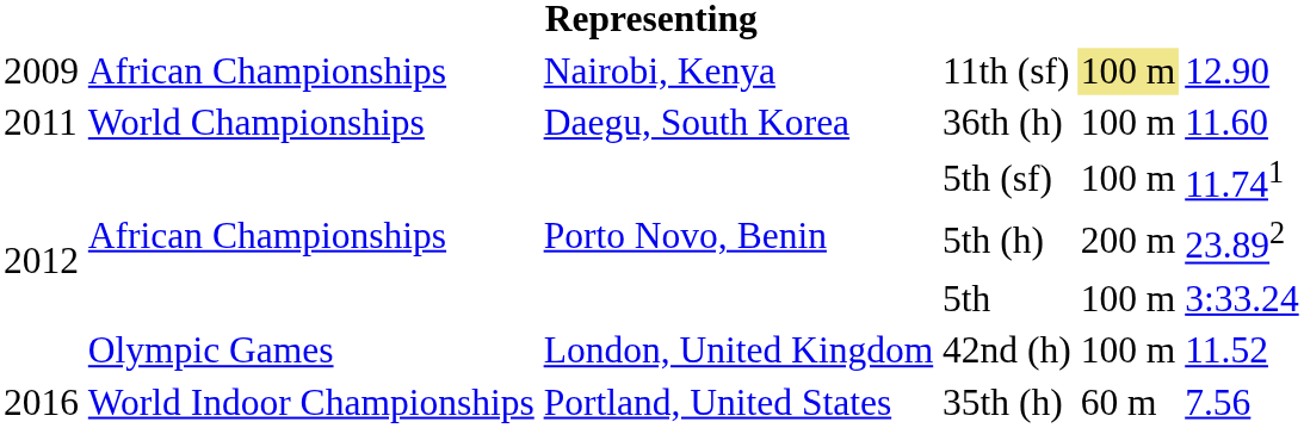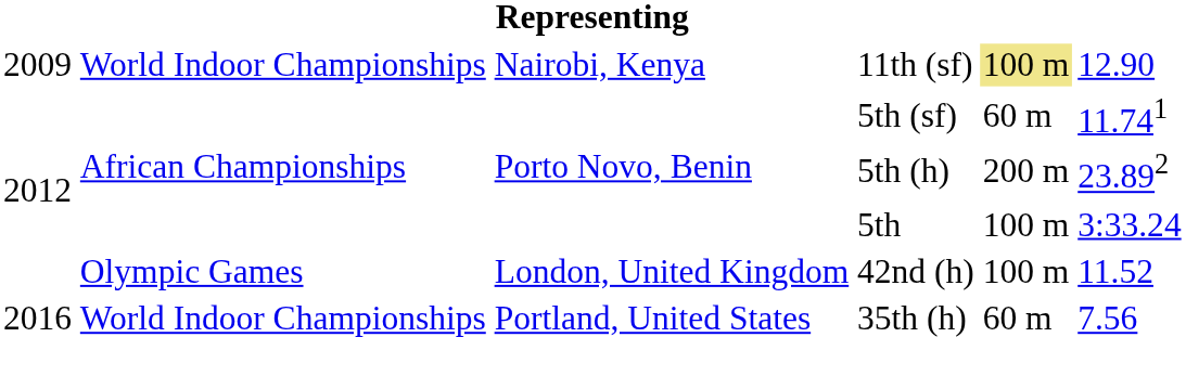11th (sf) | column 2: African Championships -> World Indoor Championships
- row: 2011 | World Championships | Daegu, South Korea | 36th (h) | 100 m | 11.60
5th (sf) | column 5: 100 m -> 60 m
